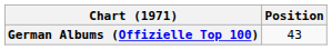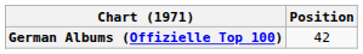German Albums (Offizielle Top 100) | Position: 43 -> 42
